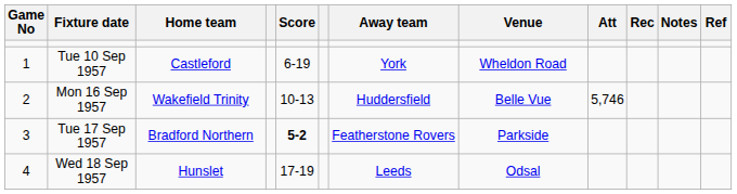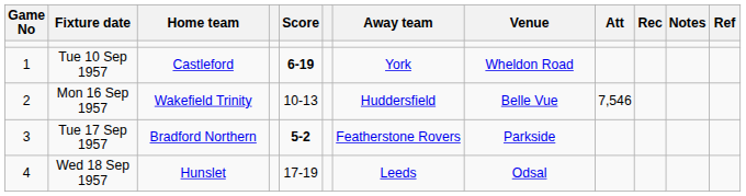Tue 10 Sep 1957 | Score: normal -> bold
Mon 16 Sep 1957 | Att: 5,746 -> 7,546
